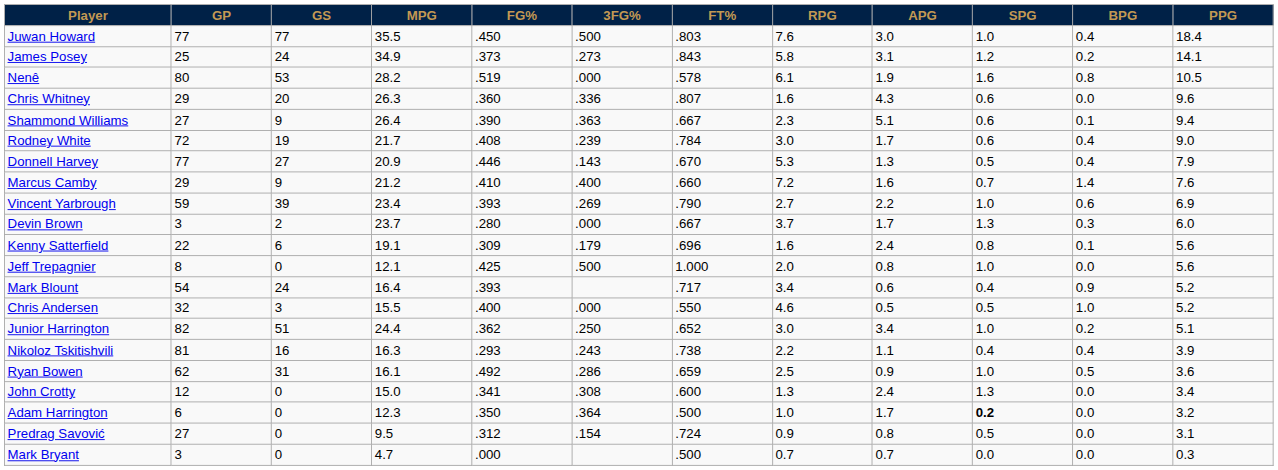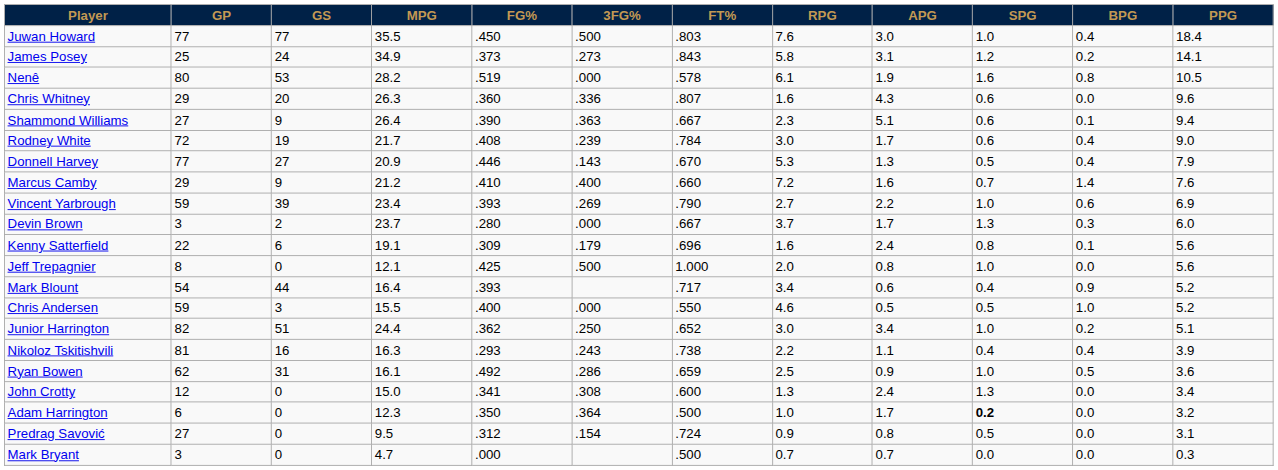Mark Blount | GS: 24 -> 44
Chris Andersen | GP: 32 -> 59
